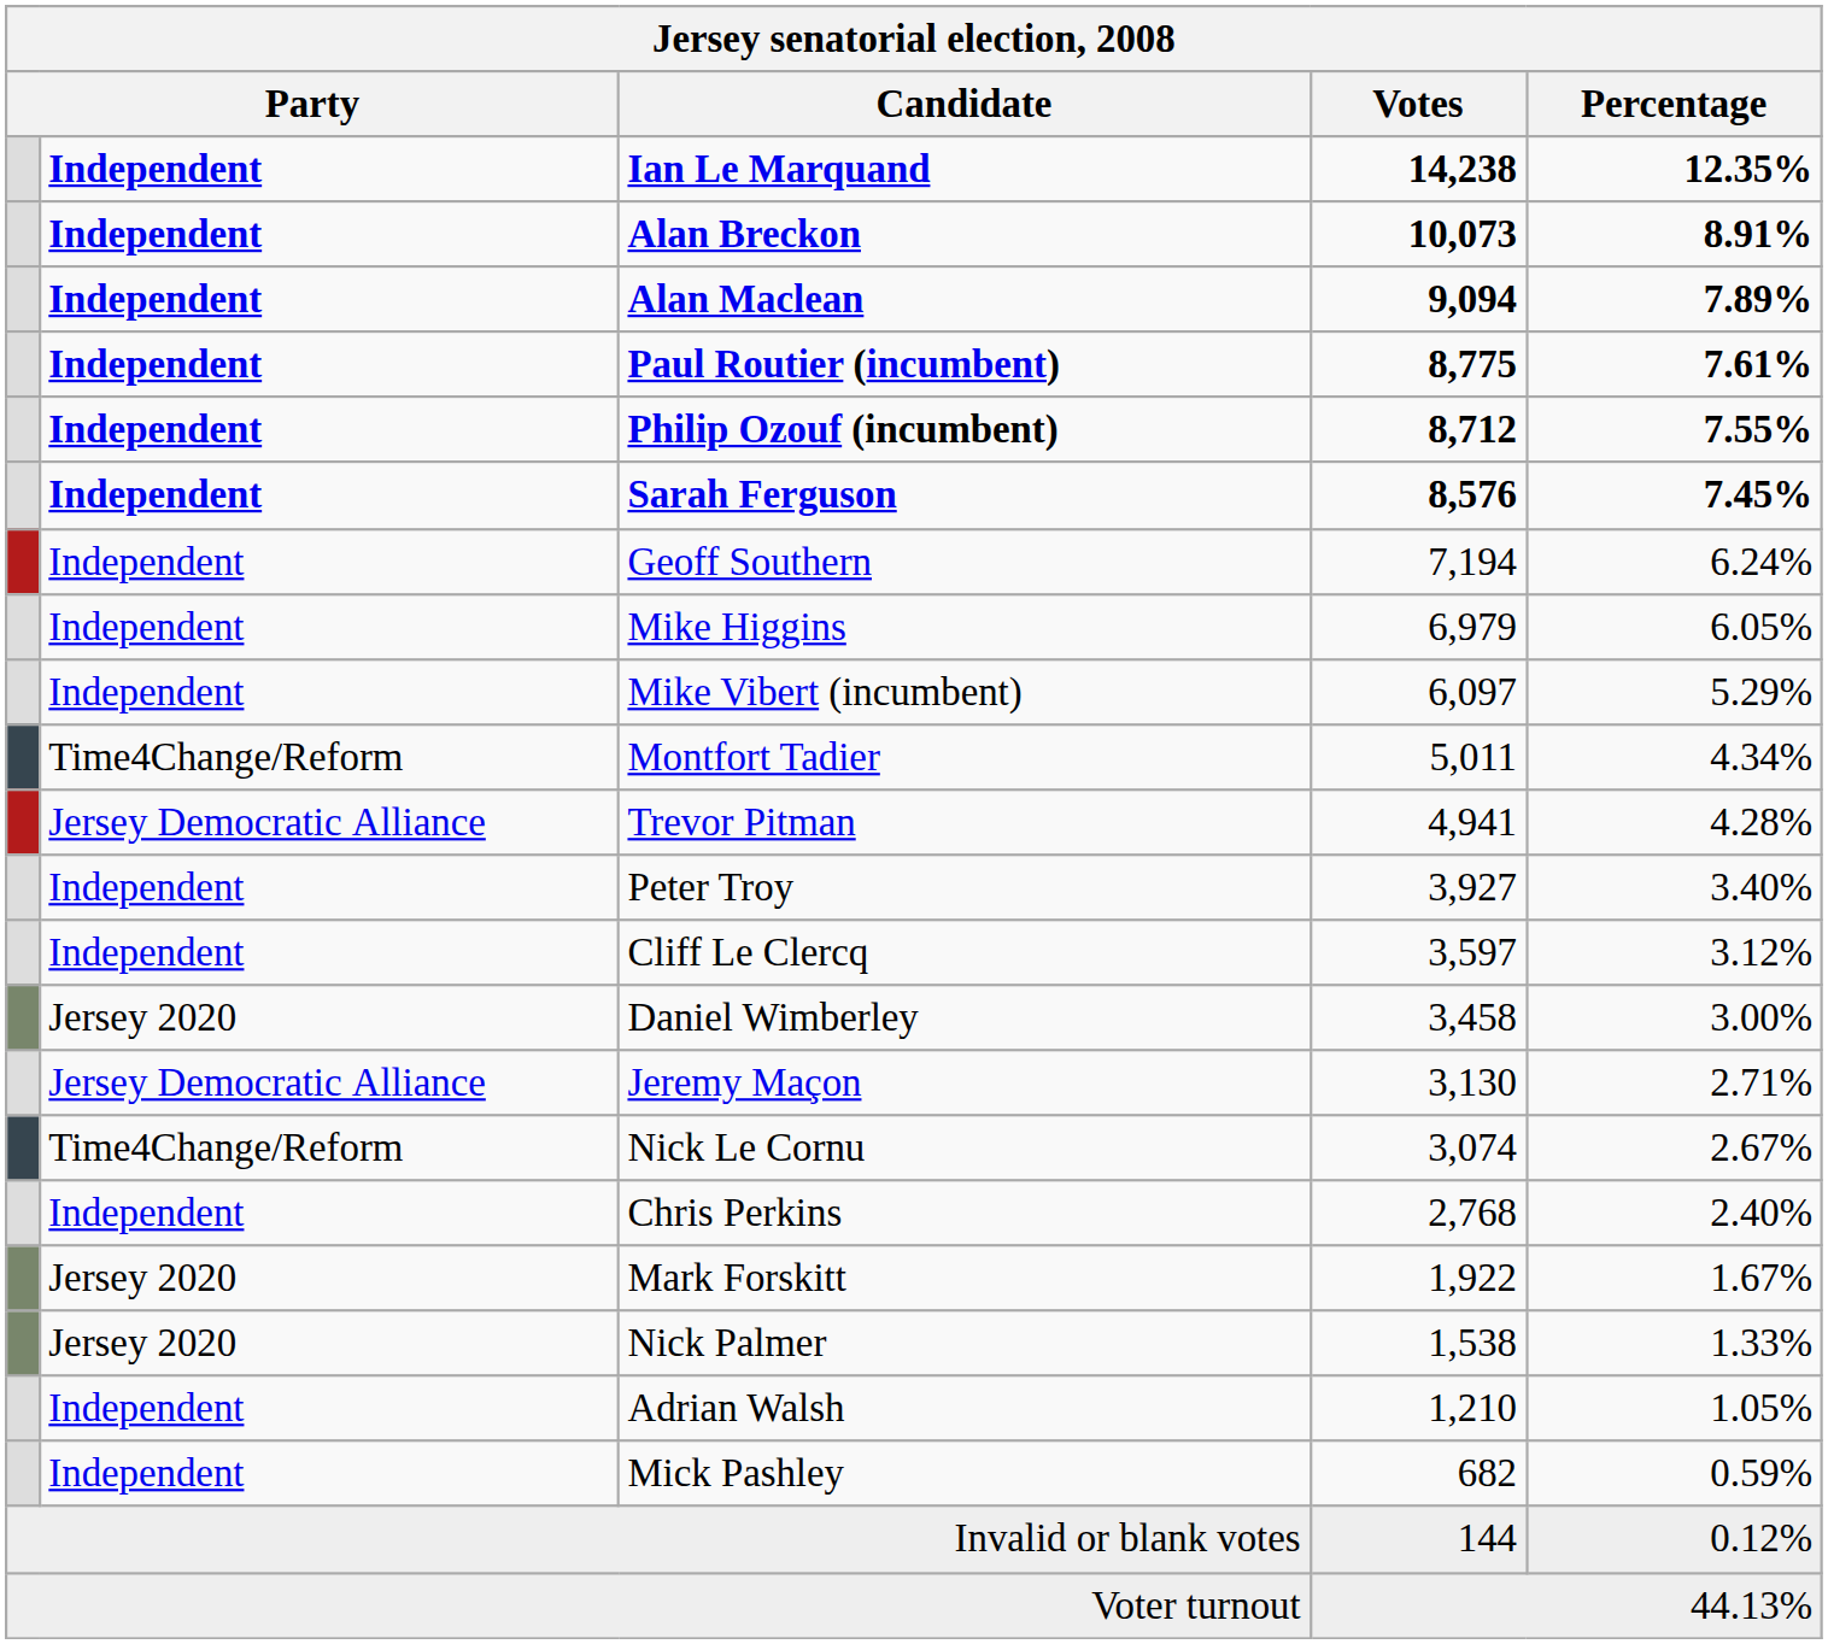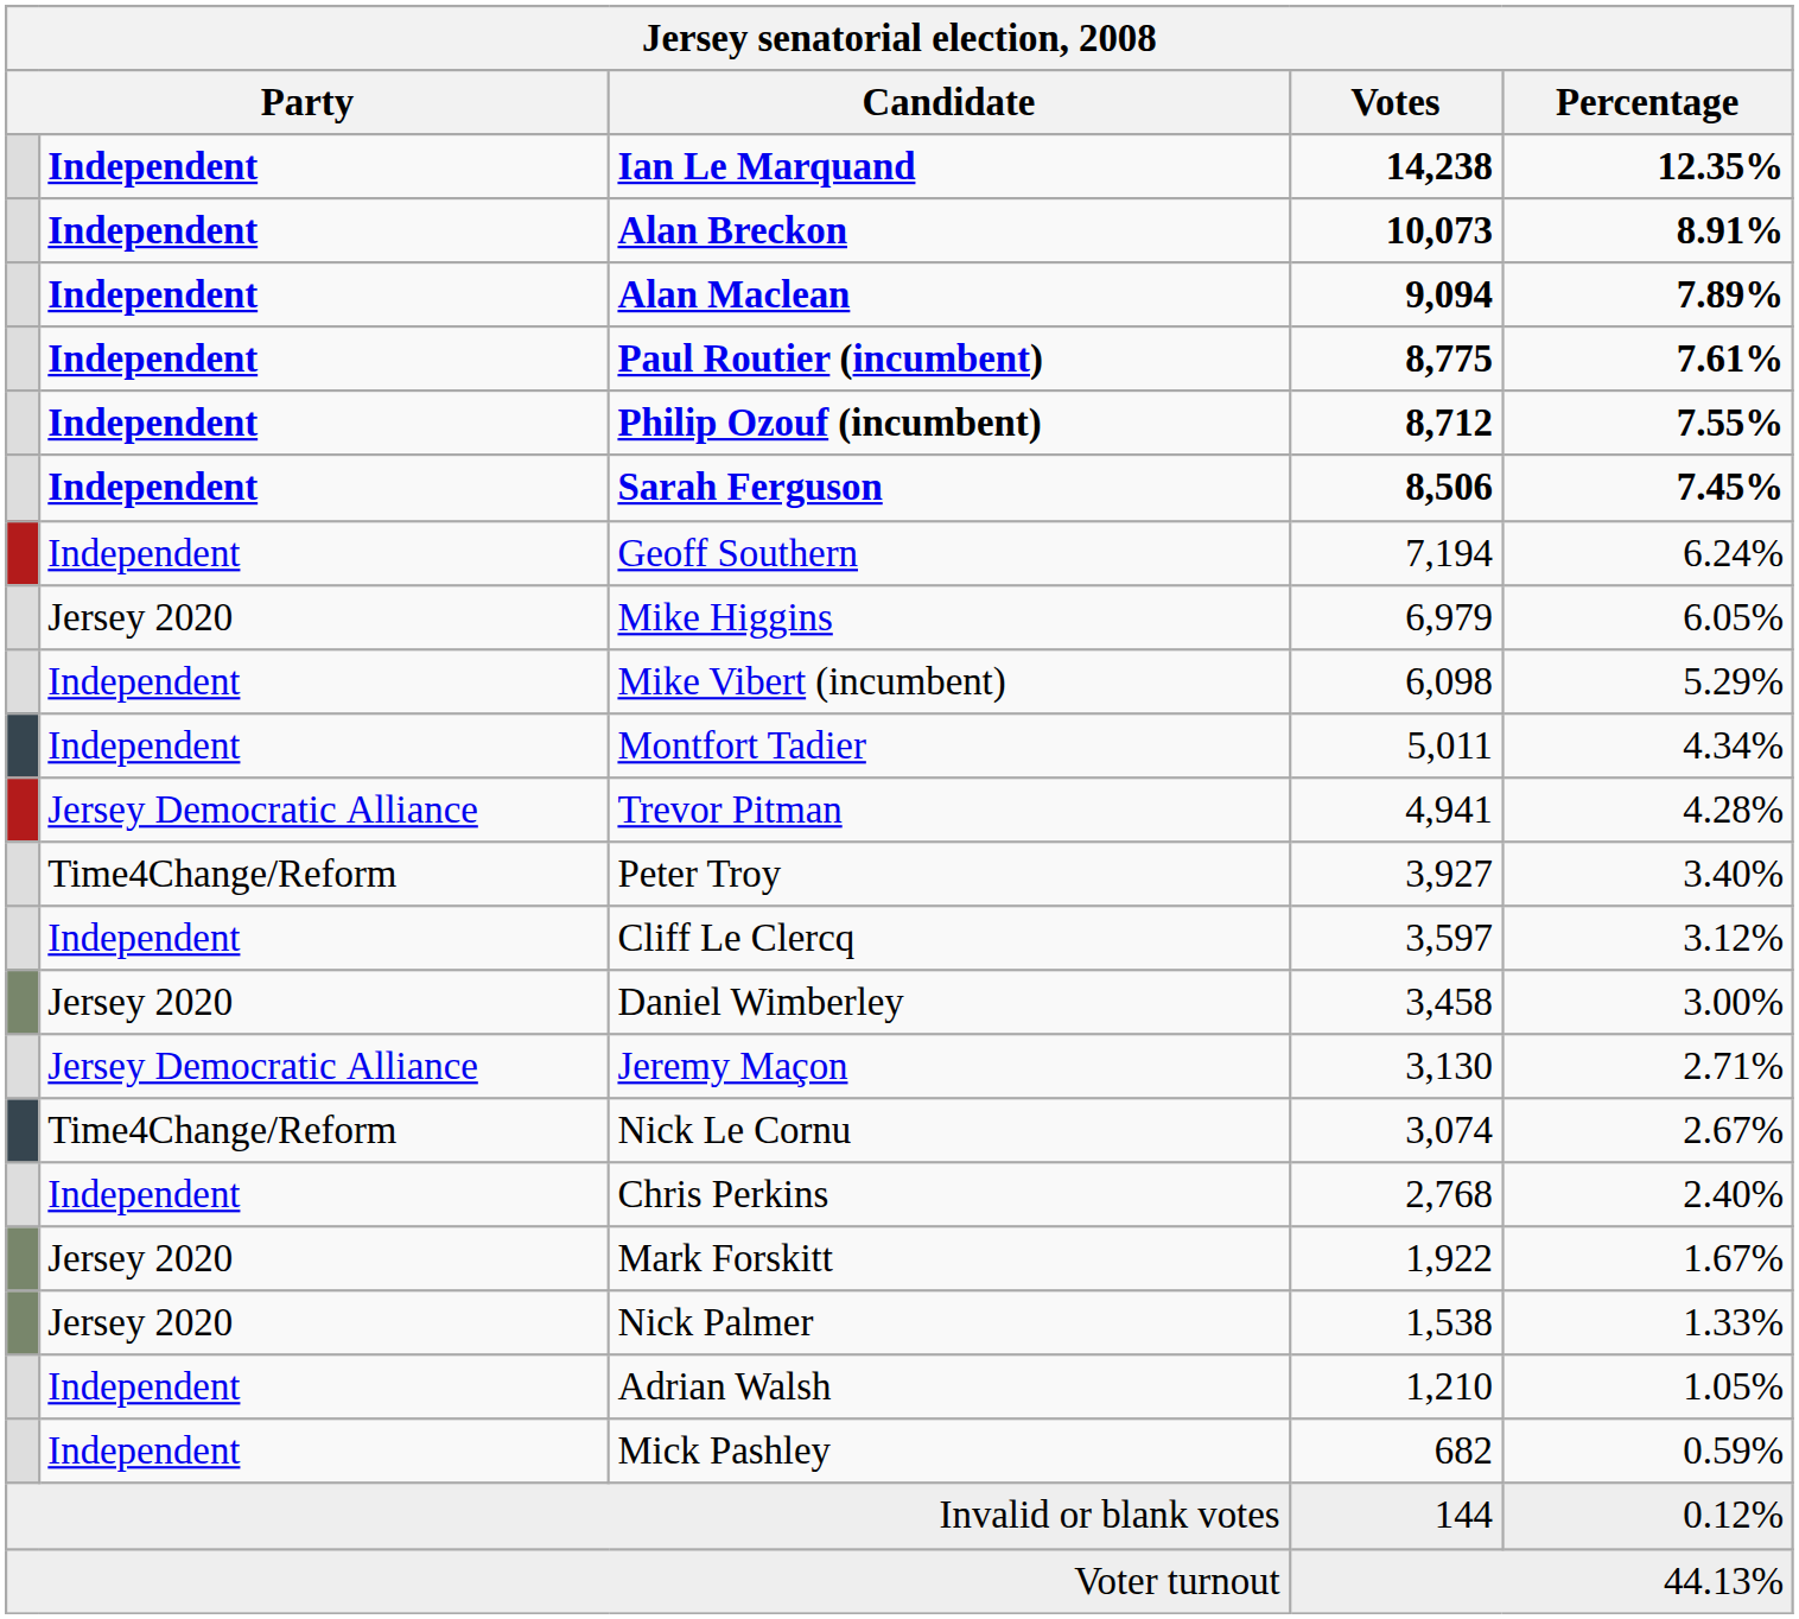Sarah Ferguson | Votes: 8,576 -> 8,506
Mike Higgins | column 2: Independent -> Jersey 2020
Mike Vibert (incumbent) | Votes: 6,097 -> 6,098
Montfort Tadier | column 2: Time4Change/Reform -> Independent
Peter Troy | column 2: Independent -> Time4Change/Reform
